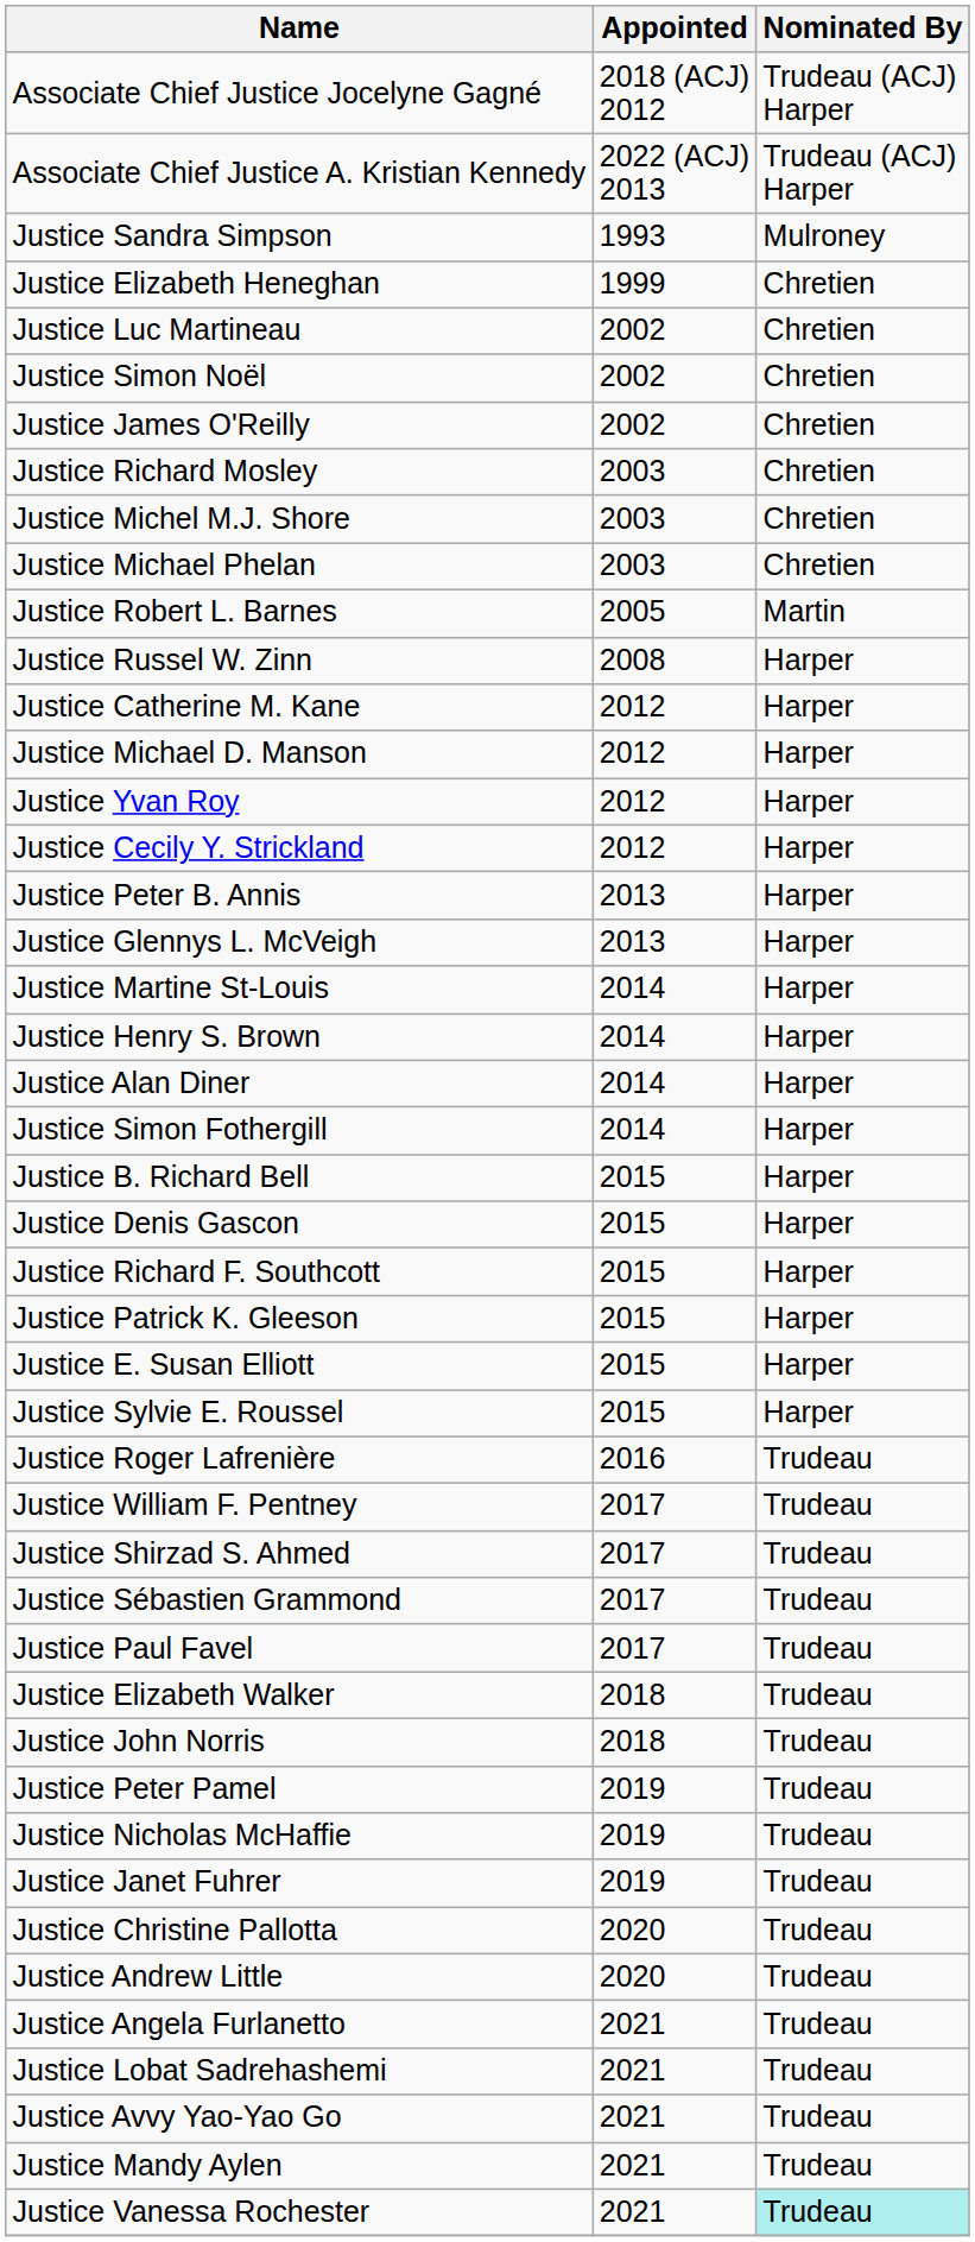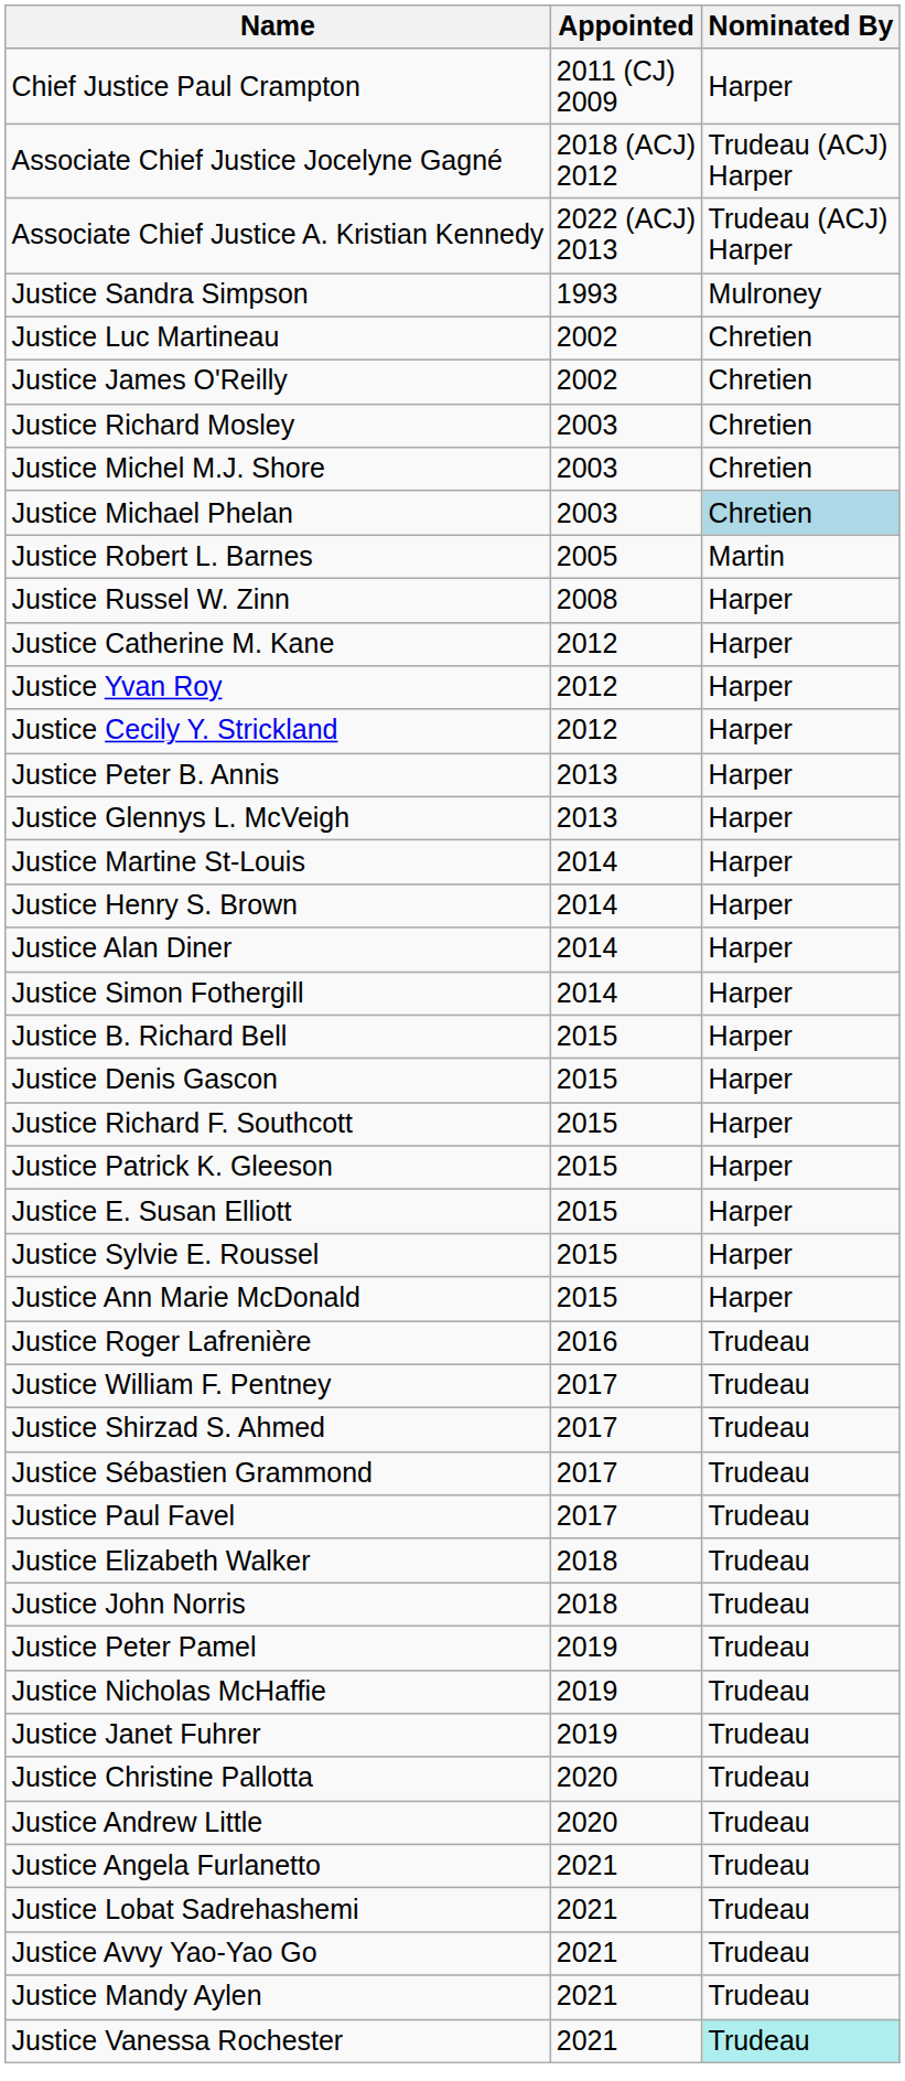+ row: Chief Justice Paul Crampton | 2011 (CJ) 2009 | Harper
- row: Justice Elizabeth Heneghan | 1999 | Chretien
- row: Justice Simon Noël | 2002 | Chretien
Justice Michael Phelan | Nominated By: no background -> lightblue background
- row: Justice Michael D. Manson | 2012 | Harper
+ row: Justice Ann Marie McDonald | 2015 | Harper
